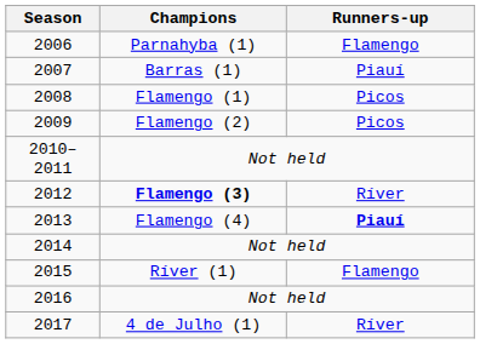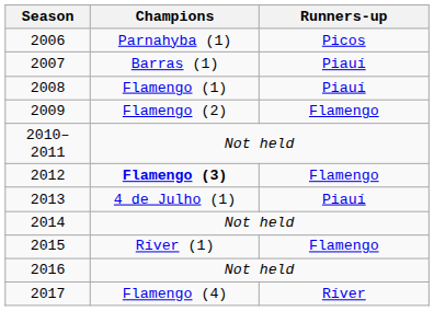2006 | Runners-up: Flamengo -> Picos
2008 | Runners-up: Picos -> Piauí
2009 | Runners-up: Picos -> Flamengo
2012 | Runners-up: Ríver -> Flamengo
2013 | Champions: Flamengo (4) -> 4 de Julho (1)
2013 | Runners-up: bold -> normal
2017 | Champions: 4 de Julho (1) -> Flamengo (4)
